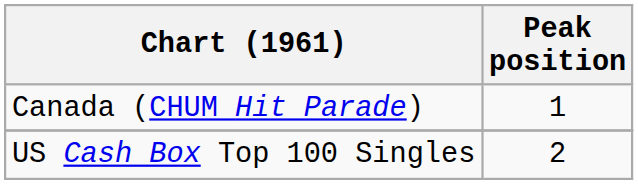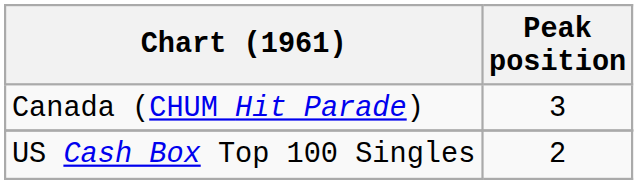Canada (CHUM Hit Parade) | Peak position: 1 -> 3
